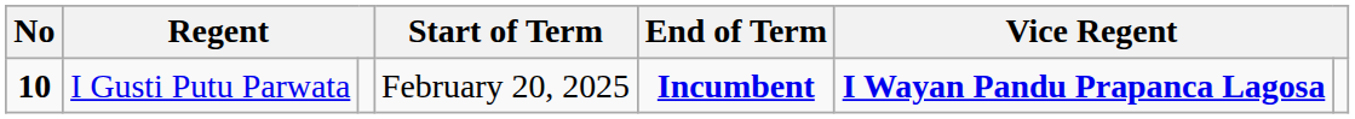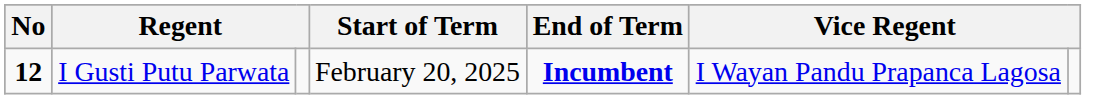I Gusti Putu Parwata | No: 10 -> 12
I Gusti Putu Parwata | column 6: bold -> normal
